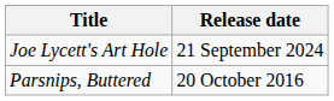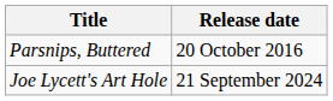rows swapped: Parsnips, Buttered <-> Joe Lycett's Art Hole
